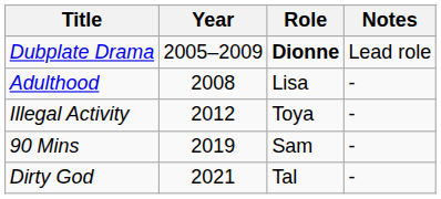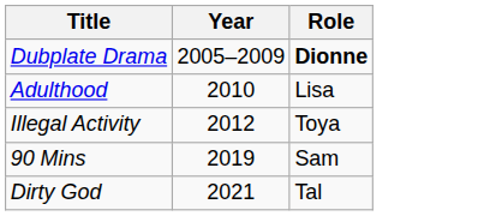- column: Notes | Lead role | - | - | - | -
Adulthood | Year: 2008 -> 2010
